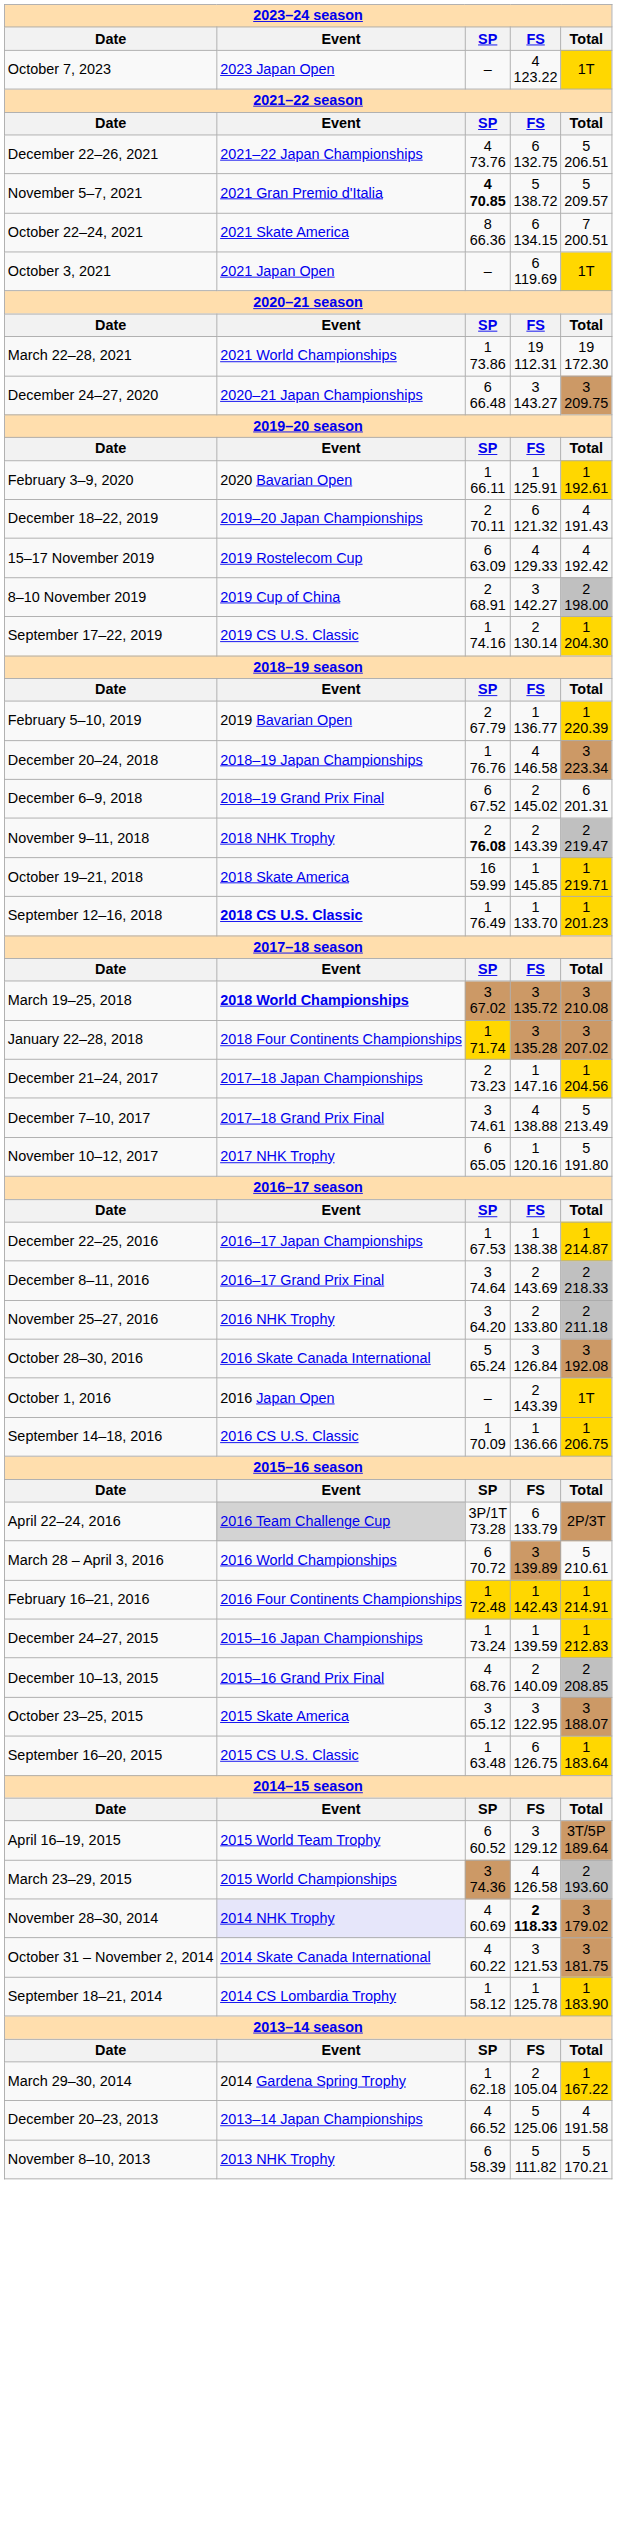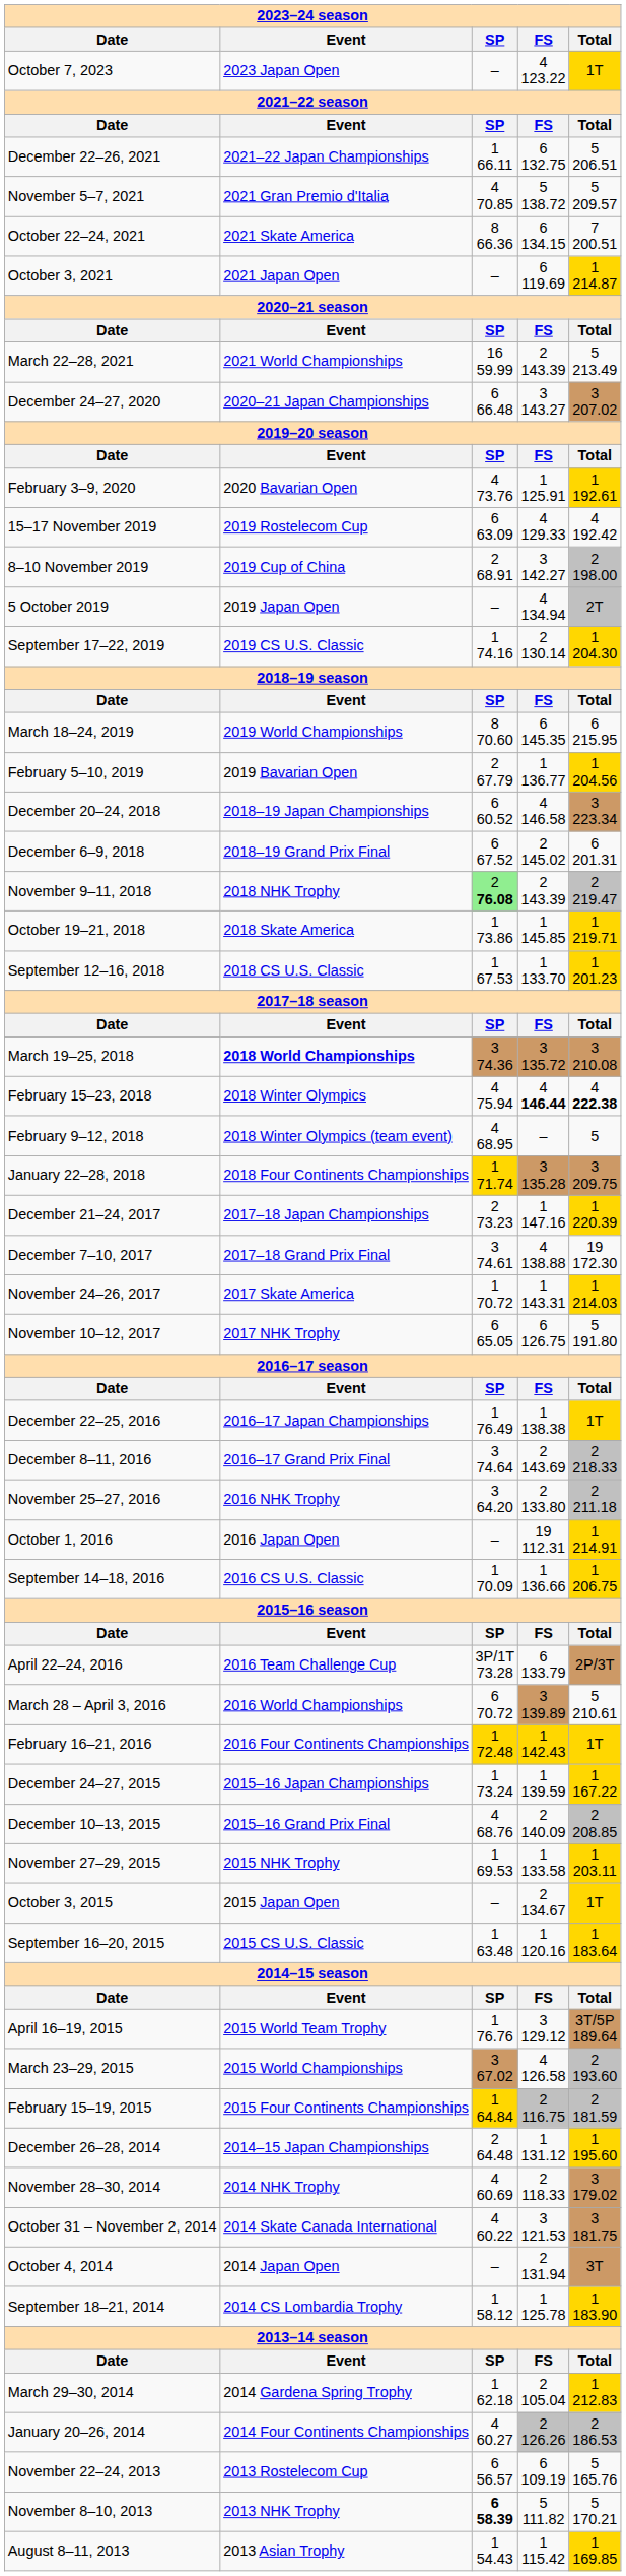December 22–26, 2021 | column 3: 4 73.76 -> 1 66.11
November 5–7, 2021 | column 3: bold -> normal
October 3, 2021 | column 5: 1T -> 1 214.87
March 22–28, 2021 | column 3: 1 73.86 -> 16 59.99
March 22–28, 2021 | column 4: 19 112.31 -> 2 143.39
March 22–28, 2021 | column 5: 19 172.30 -> 5 213.49
December 24–27, 2020 | column 5: 3 209.75 -> 3 207.02
February 3–9, 2020 | column 3: 1 66.11 -> 4 73.76
- row: December 18–22, 2019 | 2019–20 Japan Championships | 2 70.11 | 6 121.32 | 4 191.43
+ row: 5 October 2019 | 2019 Japan Open | – | 4 134.94 | 2T
+ row: March 18–24, 2019 | 2019 World Championships | 8 70.60 | 6 145.35 | 6 215.95
February 5–10, 2019 | column 5: 1 220.39 -> 1 204.56
December 20–24, 2018 | column 3: 1 76.76 -> 6 60.52
November 9–11, 2018 | column 3: no background -> lightgreen background
October 19–21, 2018 | column 3: 16 59.99 -> 1 73.86
September 12–16, 2018 | column 2: bold -> normal
September 12–16, 2018 | column 3: 1 76.49 -> 1 67.53
March 19–25, 2018 | column 3: 3 67.02 -> 3 74.36
+ row: February 15–23, 2018 | 2018 Winter Olympics | 4 75.94 | 4 146.44 | 4 222.38
+ row: February 9–12, 2018 | 2018 Winter Olympics (team event) | 4 68.95 | – | 5
January 22–28, 2018 | column 5: 3 207.02 -> 3 209.75
December 21–24, 2017 | column 5: 1 204.56 -> 1 220.39
December 7–10, 2017 | column 5: 5 213.49 -> 19 172.30
+ row: November 24–26, 2017 | 2017 Skate America | 1 70.72 | 1 143.31 | 1 214.03
November 10–12, 2017 | column 4: 1 120.16 -> 6 126.75
December 22–25, 2016 | column 3: 1 67.53 -> 1 76.49
December 22–25, 2016 | column 5: 1 214.87 -> 1T
- row: October 28–30, 2016 | 2016 Skate Canada International | 5 65.24 | 3 126.84 | 3 192.08
October 1, 2016 | column 4: 2 143.39 -> 19 112.31
October 1, 2016 | column 5: 1T -> 1 214.91
April 22–24, 2016 | column 2: lightgrey background -> no background
February 16–21, 2016 | column 5: 1 214.91 -> 1T
December 24–27, 2015 | column 5: 1 212.83 -> 1 167.22
+ row: November 27–29, 2015 | 2015 NHK Trophy | 1 69.53 | 1 133.58 | 1 203.11
- row: October 23–25, 2015 | 2015 Skate America | 3 65.12 | 3 122.95 | 3 188.07
+ row: October 3, 2015 | 2015 Japan Open | – | 2 134.67 | 1T
September 16–20, 2015 | column 4: 6 126.75 -> 1 120.16
April 16–19, 2015 | column 3: 6 60.52 -> 1 76.76
March 23–29, 2015 | column 3: 3 74.36 -> 3 67.02
+ row: February 15–19, 2015 | 2015 Four Continents Championships | 1 64.84 | 2 116.75 | 2 181.59
+ row: December 26–28, 2014 | 2014–15 Japan Championships | 2 64.48 | 1 131.12 | 1 195.60
November 28–30, 2014 | column 2: lavender background -> no background
November 28–30, 2014 | column 4: bold -> normal
+ row: October 4, 2014 | 2014 Japan Open | – | 2 131.94 | 3T
March 29–30, 2014 | column 5: 1 167.22 -> 1 212.83
+ row: January 20–26, 2014 | 2014 Four Continents Championships | 4 60.27 | 2 126.26 | 2 186.53
- row: December 20–23, 2013 | 2013–14 Japan Championships | 4 66.52 | 5 125.06 | 4 191.58
+ row: November 22–24, 2013 | 2013 Rostelecom Cup | 6 56.57 | 6 109.19 | 5 165.76
November 8–10, 2013 | column 3: normal -> bold
+ row: August 8–11, 2013 | 2013 Asian Trophy | 1 54.43 | 1 115.42 | 1 169.85
